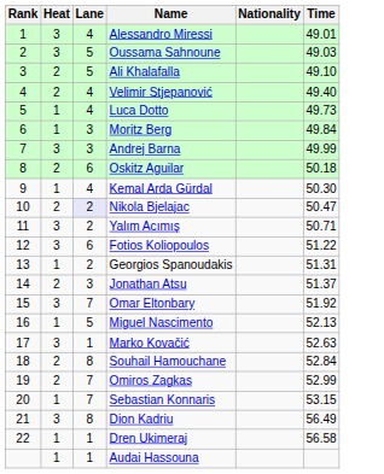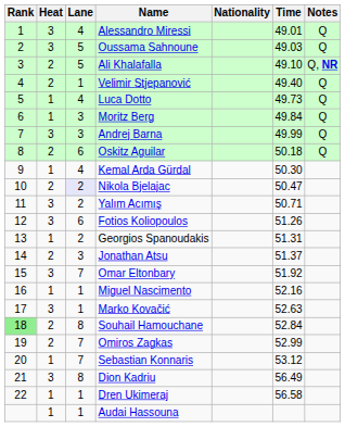+ column: Notes | Q | Q | Q, NR | Q | Q | Q | Q | Q
Velimir Stjepanović | Lane: 4 -> 1
Fotios Koliopoulos | Time: 51.22 -> 51.26
Miguel Nascimento | Lane: 5 -> 1
Miguel Nascimento | Time: 52.13 -> 52.16
Souhail Hamouchane | Rank: no background -> lightgreen background
Sebastian Konnaris | Time: 53.15 -> 53.12
